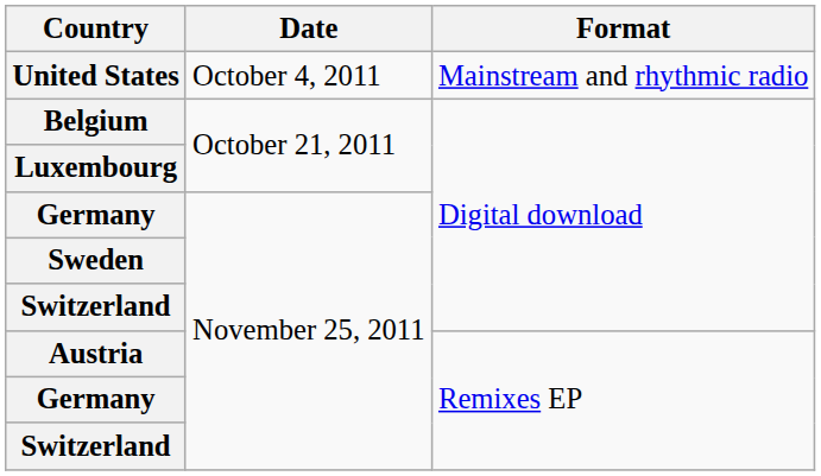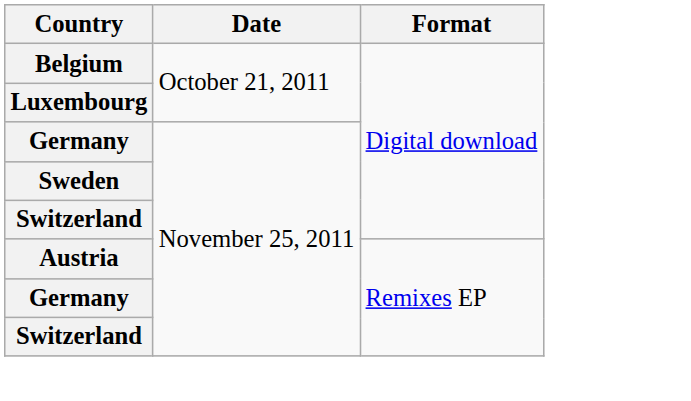- row: United States | October 4, 2011 | Mainstream and rhythmic radio
